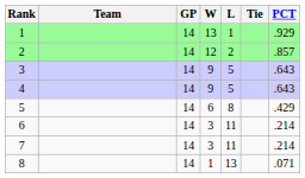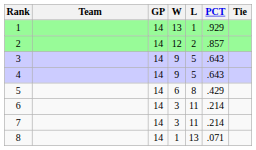columns swapped: PCT <-> Tie
